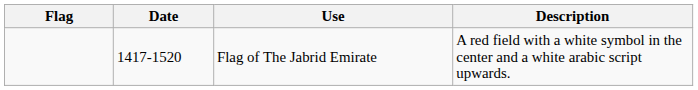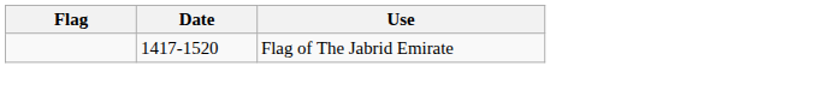- column: Description | A red field with a white symbol in the center and a white arabic script upwards.
